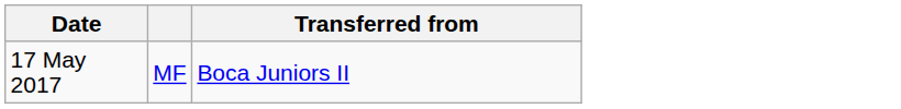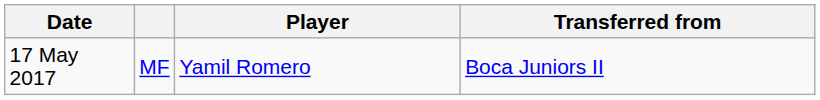+ column: Player | Yamil Romero
